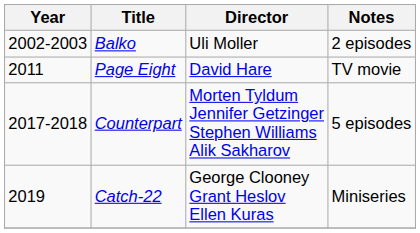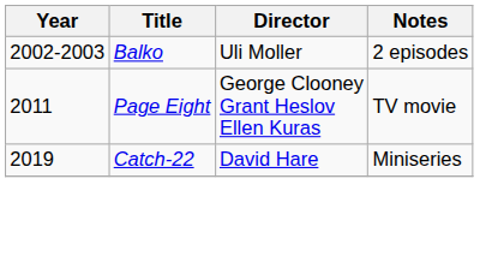Page Eight | Director: David Hare -> George Clooney Grant Heslov Ellen Kuras
- row: 2017-2018 | Counterpart | Morten Tyldum Jennifer Getzinger Stephen Williams Alik Sakharov | 5 episodes
Catch-22 | Director: George Clooney Grant Heslov Ellen Kuras -> David Hare
